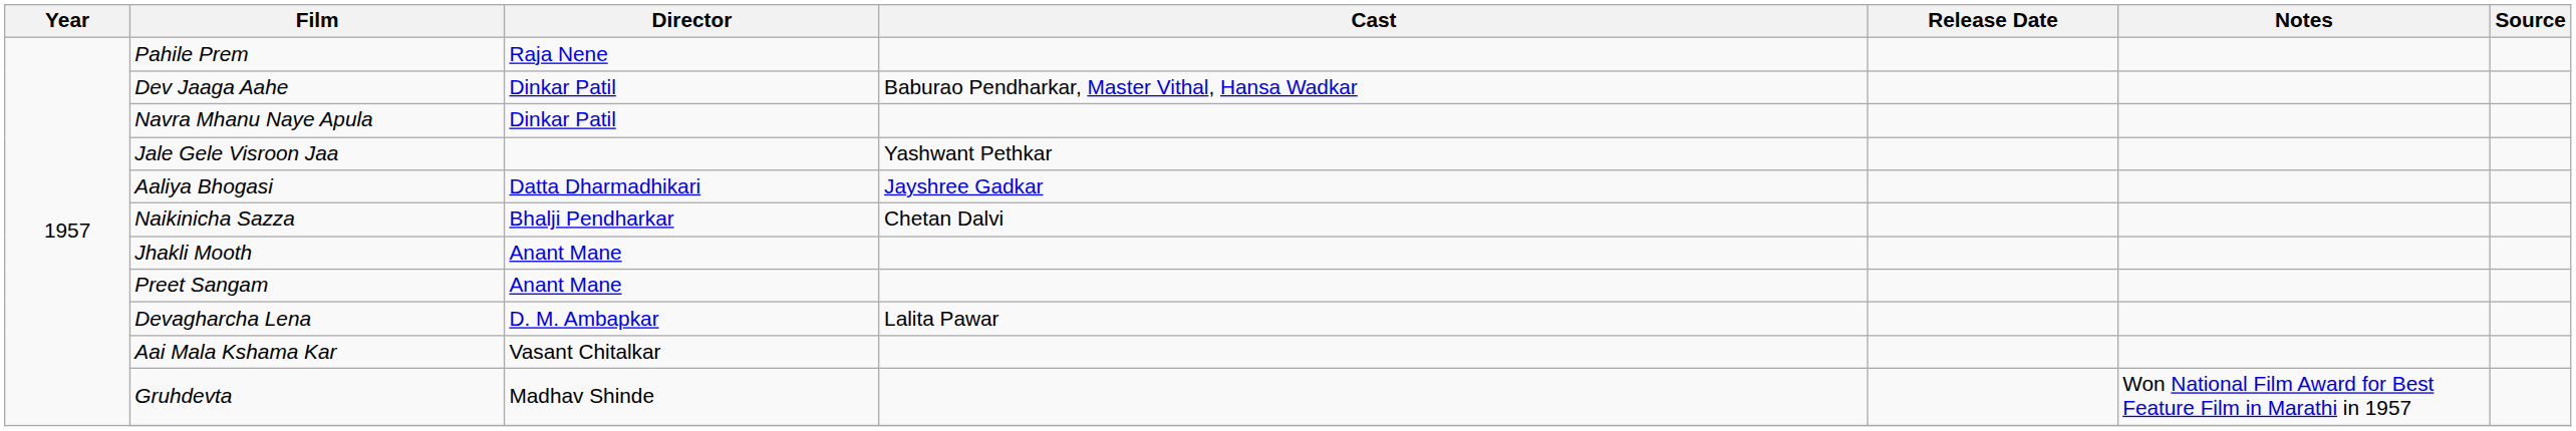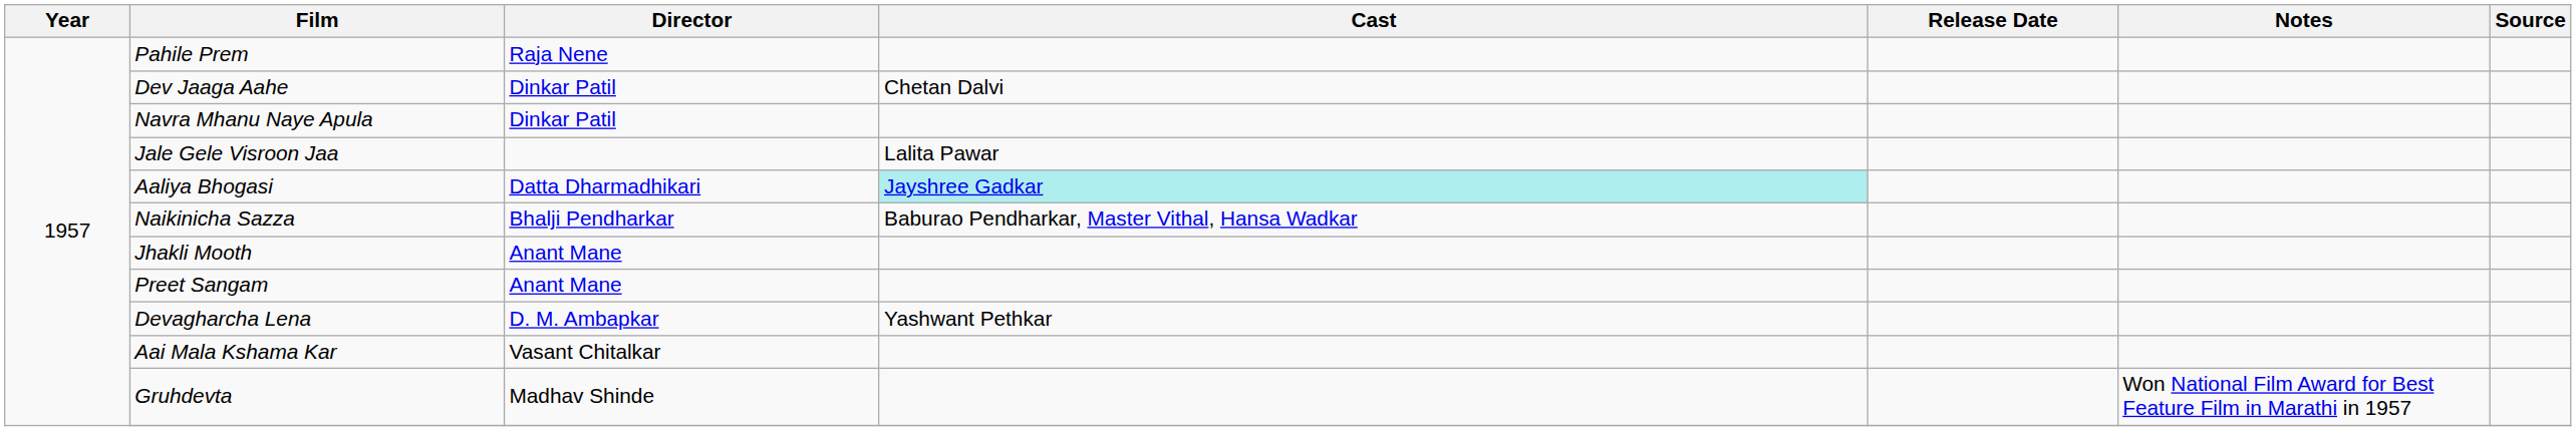Dev Jaaga Aahe | Cast: Baburao Pendharkar, Master Vithal, Hansa Wadkar -> Chetan Dalvi
Jale Gele Visroon Jaa | Cast: Yashwant Pethkar -> Lalita Pawar
Aaliya Bhogasi | Cast: no background -> paleturquoise background
Naikinicha Sazza | Cast: Chetan Dalvi -> Baburao Pendharkar, Master Vithal, Hansa Wadkar
Devagharcha Lena | Cast: Lalita Pawar -> Yashwant Pethkar
